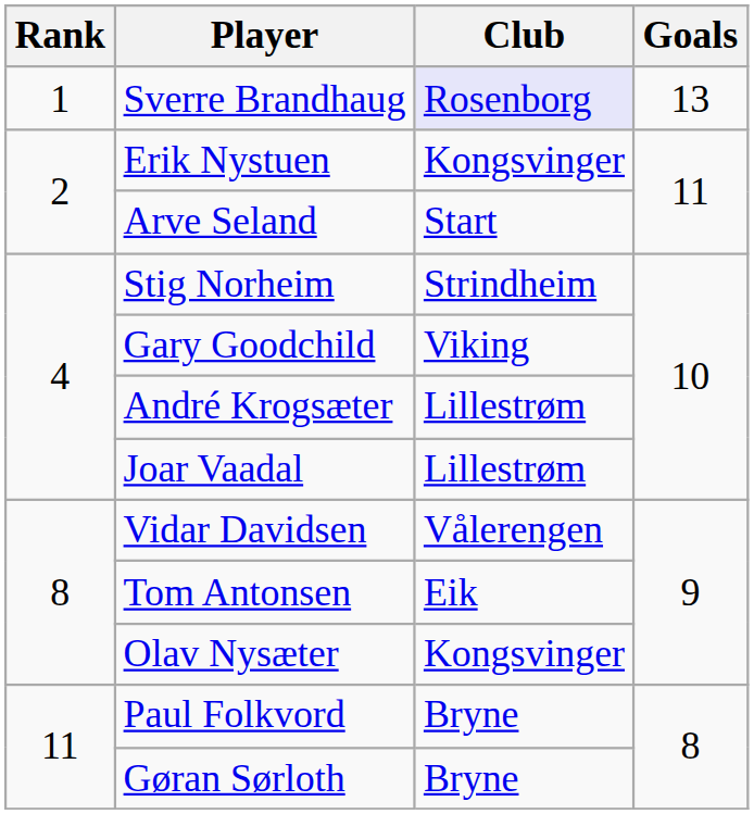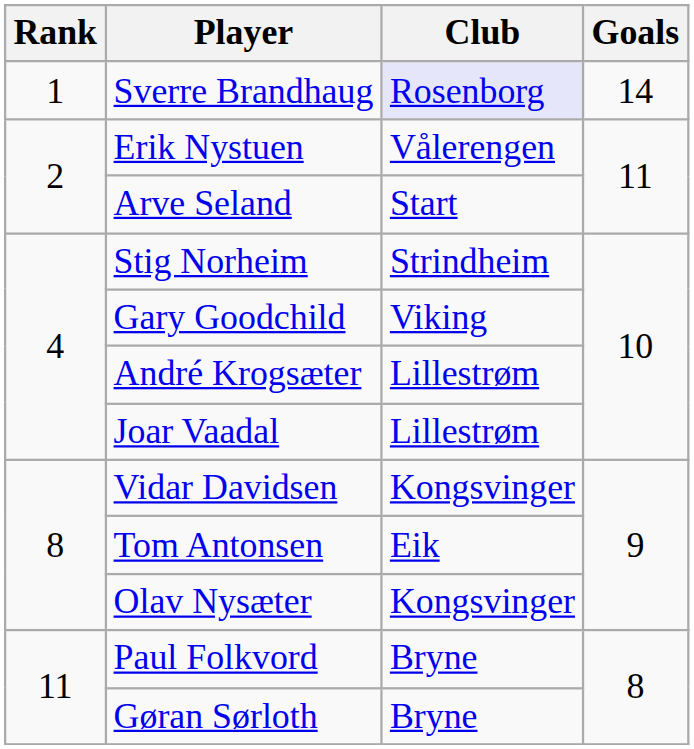Sverre Brandhaug | Goals: 13 -> 14
Erik Nystuen | Club: Kongsvinger -> Vålerengen
Vidar Davidsen | Club: Vålerengen -> Kongsvinger
